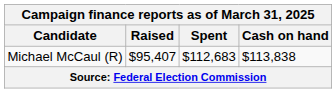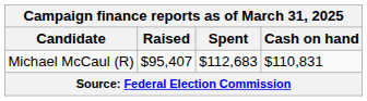Michael McCaul (R) | Cash on hand: $113,838 -> $110,831
